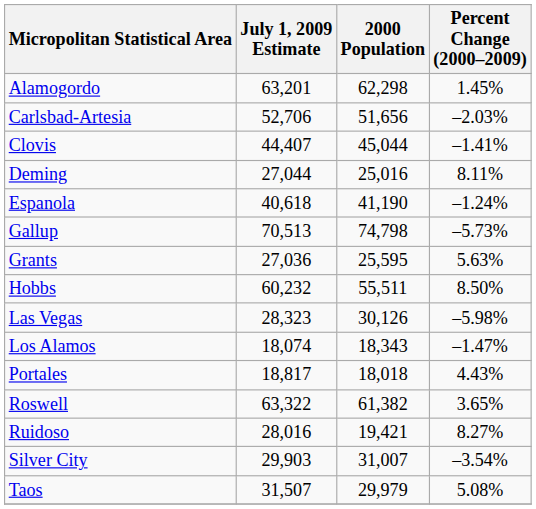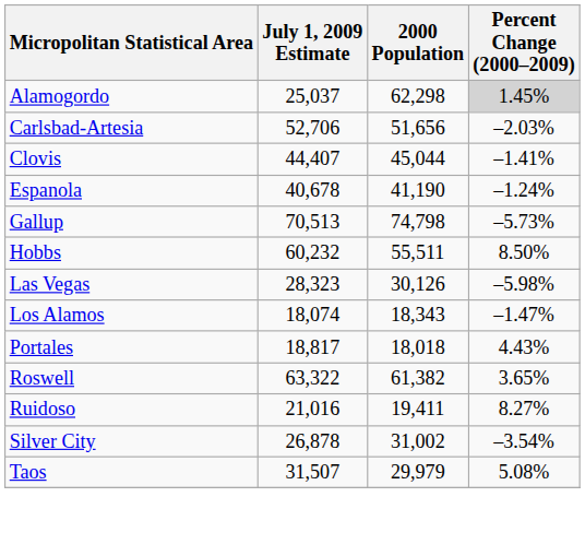Alamogordo | July 1, 2009 Estimate: 63,201 -> 25,037
Alamogordo | Percent Change (2000–2009): no background -> lightgrey background
- row: Deming | 27,044 | 25,016 | 8.11%
Espanola | July 1, 2009 Estimate: 40,618 -> 40,678
- row: Grants | 27,036 | 25,595 | 5.63%
Ruidoso | July 1, 2009 Estimate: 28,016 -> 21,016
Ruidoso | 2000 Population: 19,421 -> 19,411
Silver City | July 1, 2009 Estimate: 29,903 -> 26,878
Silver City | 2000 Population: 31,007 -> 31,002
